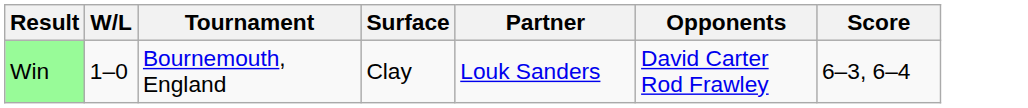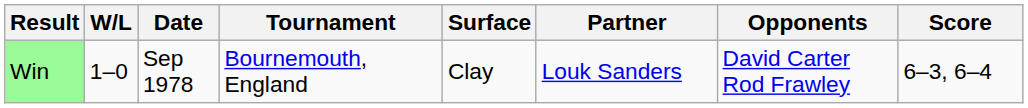+ column: Date | Sep 1978
